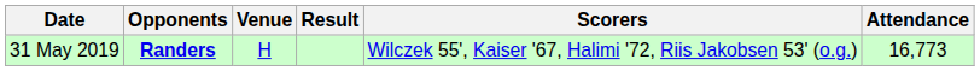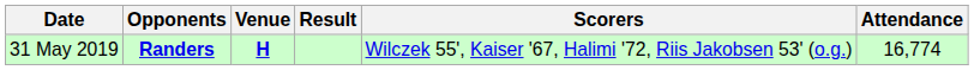31 May 2019 | Venue: normal -> bold
31 May 2019 | Attendance: 16,773 -> 16,774
